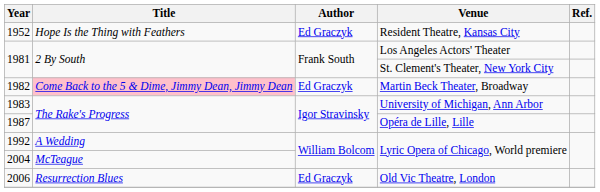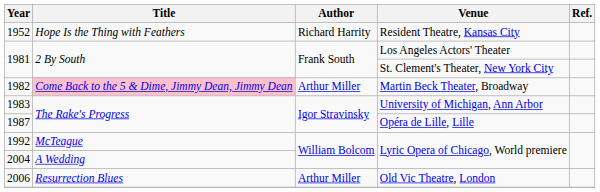1952 | Author: Ed Graczyk -> Richard Harrity
1982 | Author: Ed Graczyk -> Arthur Miller
1992 | Title: A Wedding -> McTeague
2004 | Title: McTeague -> A Wedding
2006 | Author: Ed Graczyk -> Arthur Miller
